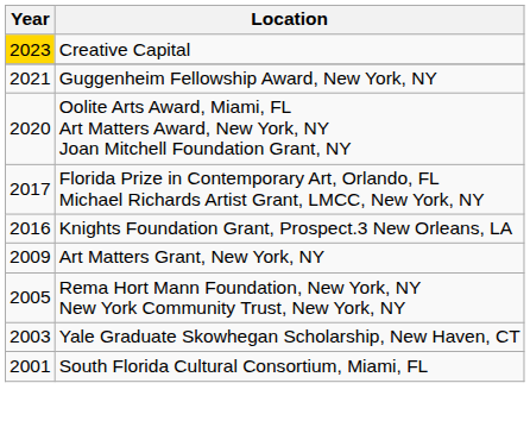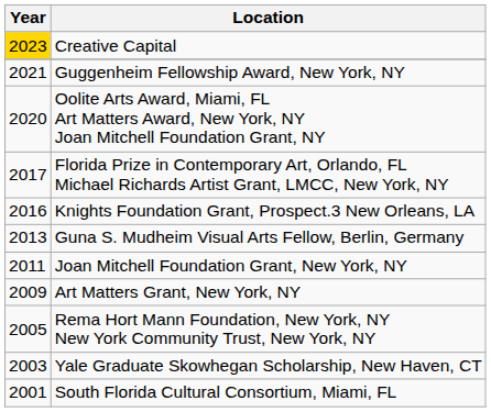+ row: 2013 | Guna S. Mudheim Visual Arts Fellow, Berlin, Germany
+ row: 2011 | Joan Mitchell Foundation Grant, New York, NY
